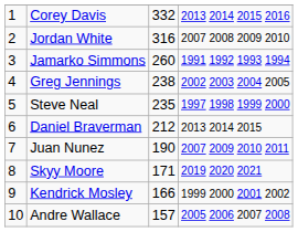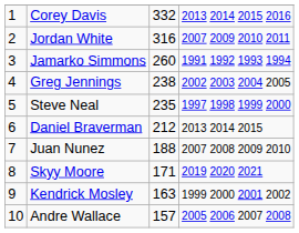Jordan White | column 4: 2007 2008 2009 2010 -> 2007 2009 2010 2011
Juan Nunez | column 3: 190 -> 188
Juan Nunez | column 4: 2007 2009 2010 2011 -> 2007 2008 2009 2010
Kendrick Mosley | column 3: 166 -> 163
